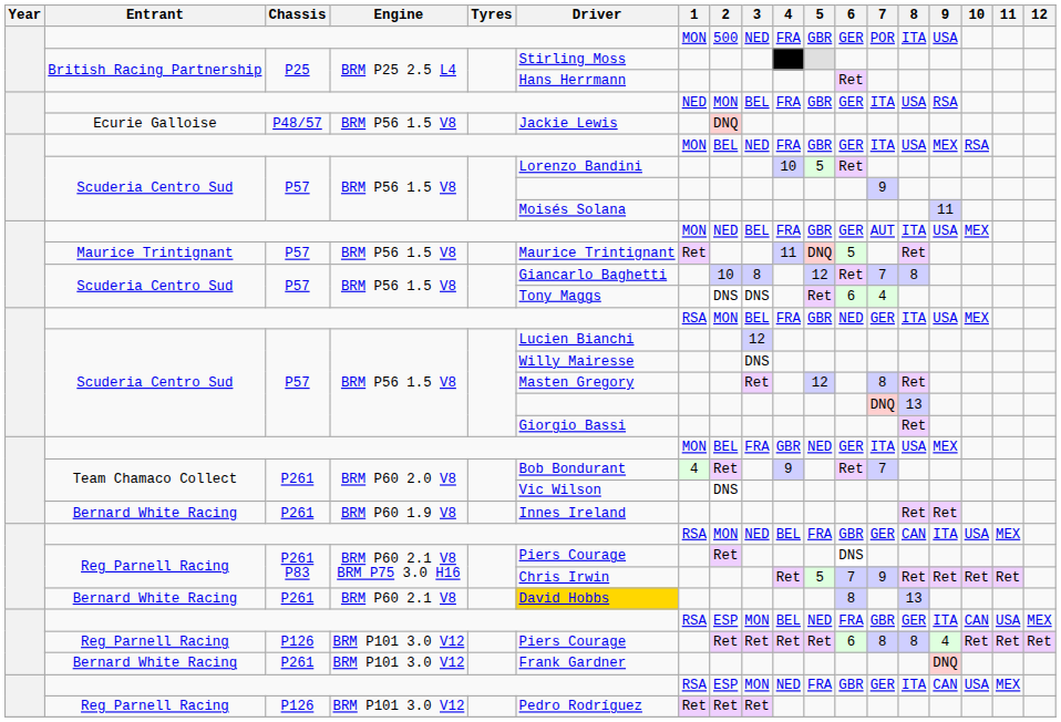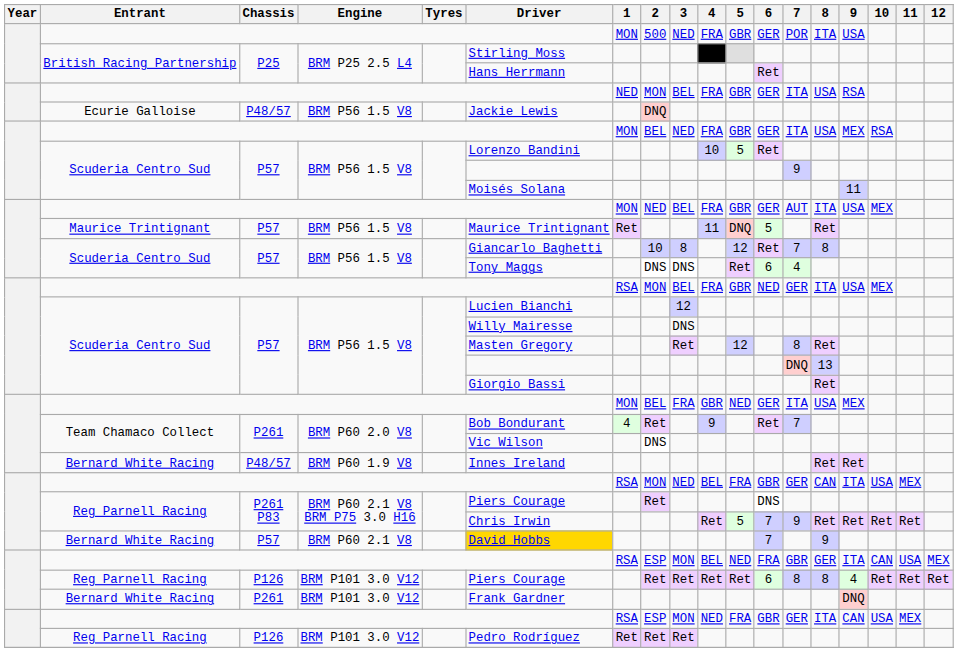Bernard White Racing / BRM P60 1.9 V8 | Chassis: P261 -> P48/57
Bernard White Racing / BRM P60 2.1 V8 | Chassis: P261 -> P57
Bernard White Racing / BRM P60 2.1 V8 | 6: 8 -> 7
Bernard White Racing / BRM P60 2.1 V8 | 8: 13 -> 9
